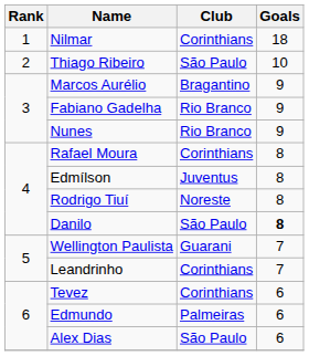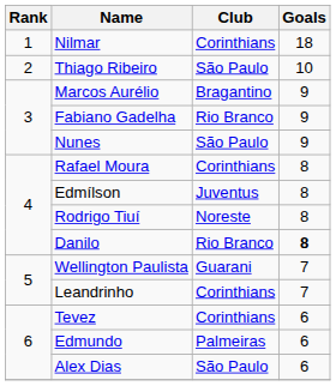Nunes | Club: Rio Branco -> São Paulo
Danilo | Club: São Paulo -> Rio Branco
